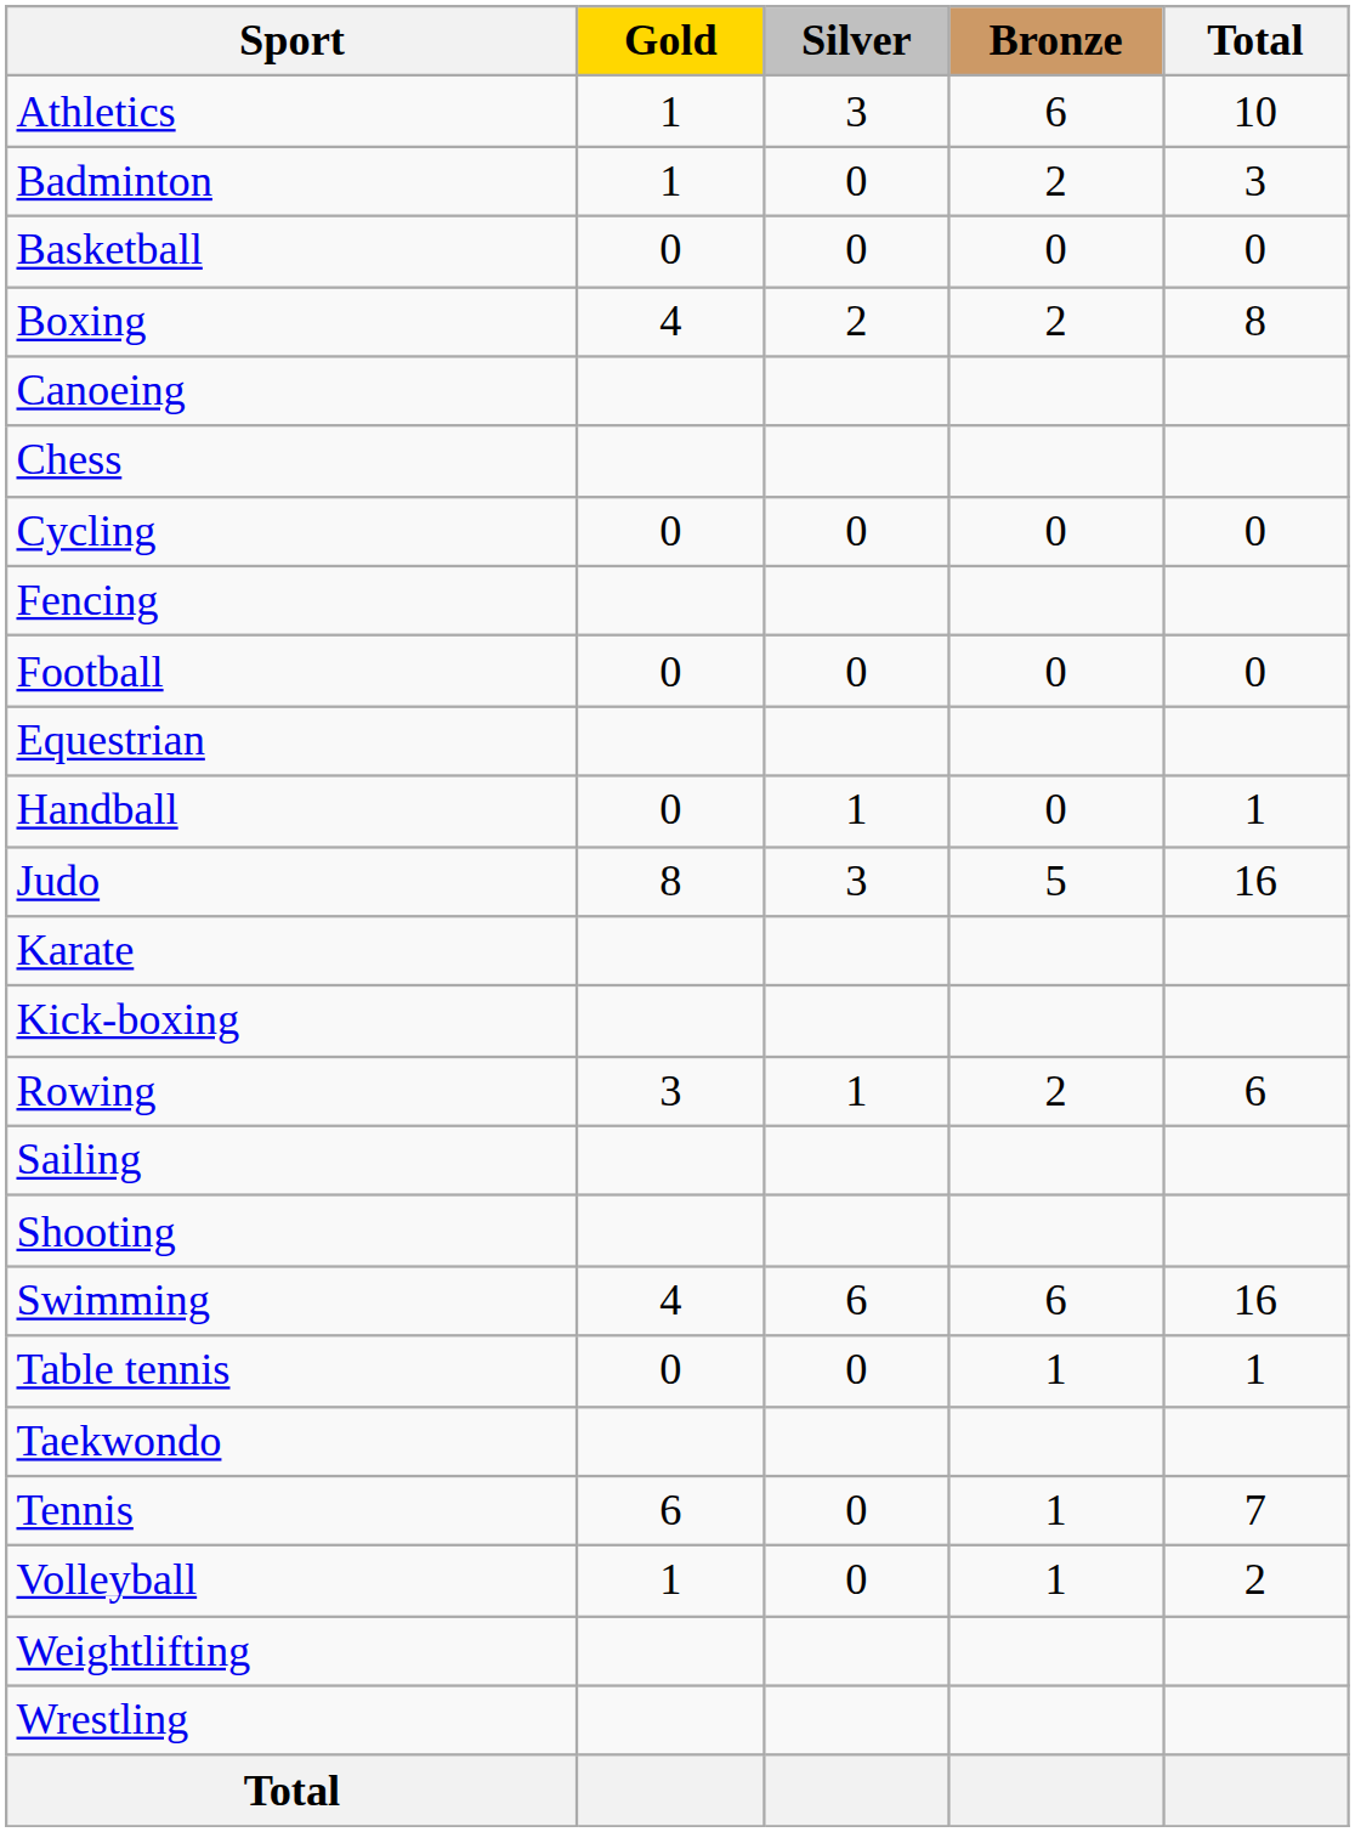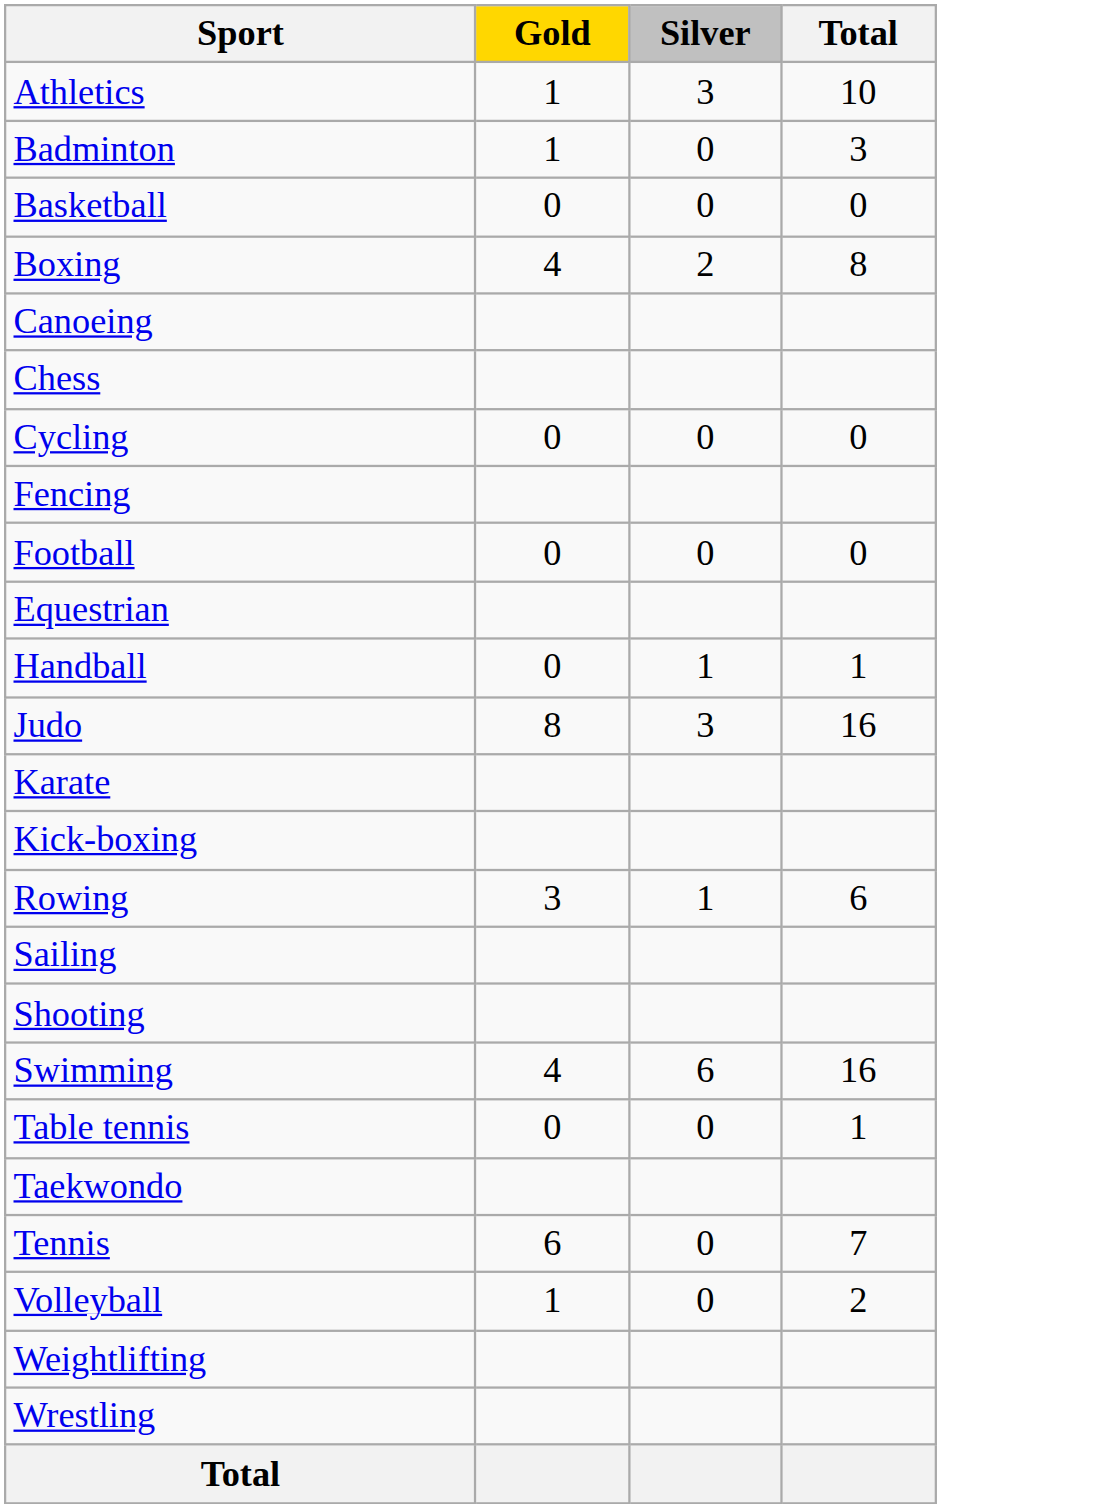- column: Bronze | 6 | 2 | 0 | 2 | 0 | 0 | 0 | 5 | 2 | 6 | 1 | 1 | 1
